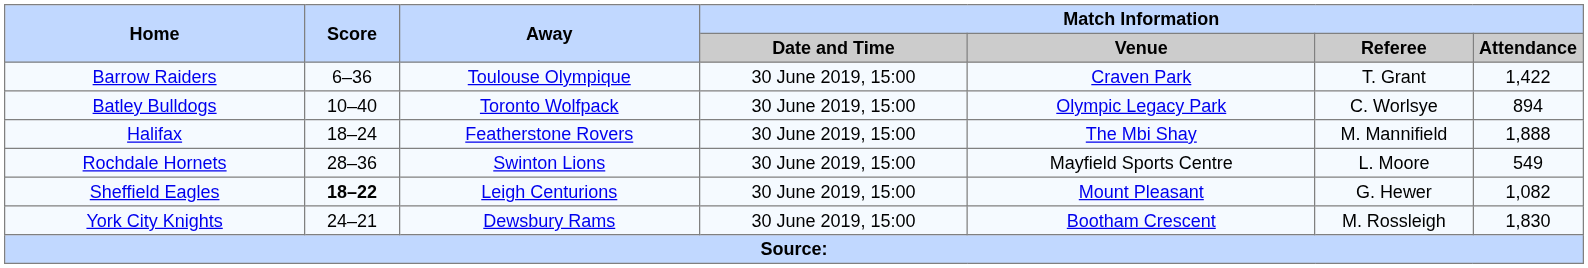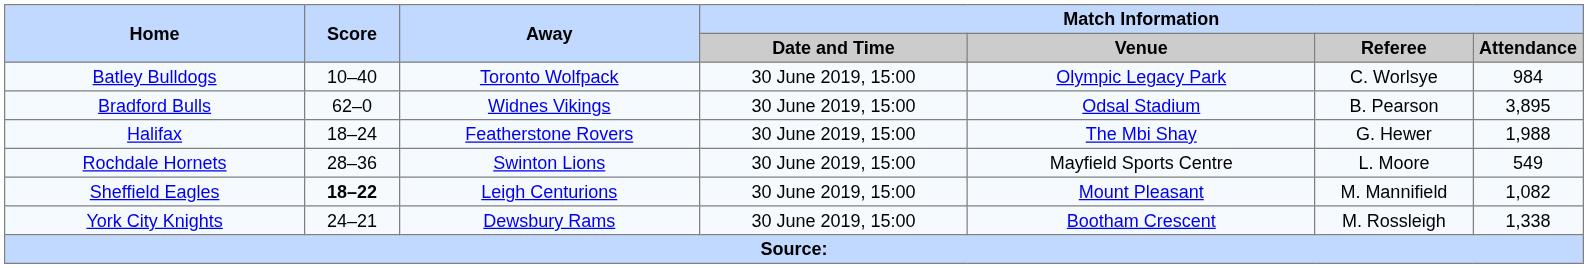- row: Barrow Raiders | 6–36 | Toulouse Olympique | 30 June 2019, 15:00 | Craven Park | T. Grant | 1,422
Batley Bulldogs | Match Information / Attendance: 894 -> 984
+ row: Bradford Bulls | 62–0 | Widnes Vikings | 30 June 2019, 15:00 | Odsal Stadium | B. Pearson | 3,895
Halifax | Match Information / Referee: M. Mannifield -> G. Hewer
Halifax | Match Information / Attendance: 1,888 -> 1,988
Sheffield Eagles | Match Information / Referee: G. Hewer -> M. Mannifield
York City Knights | Match Information / Attendance: 1,830 -> 1,338
